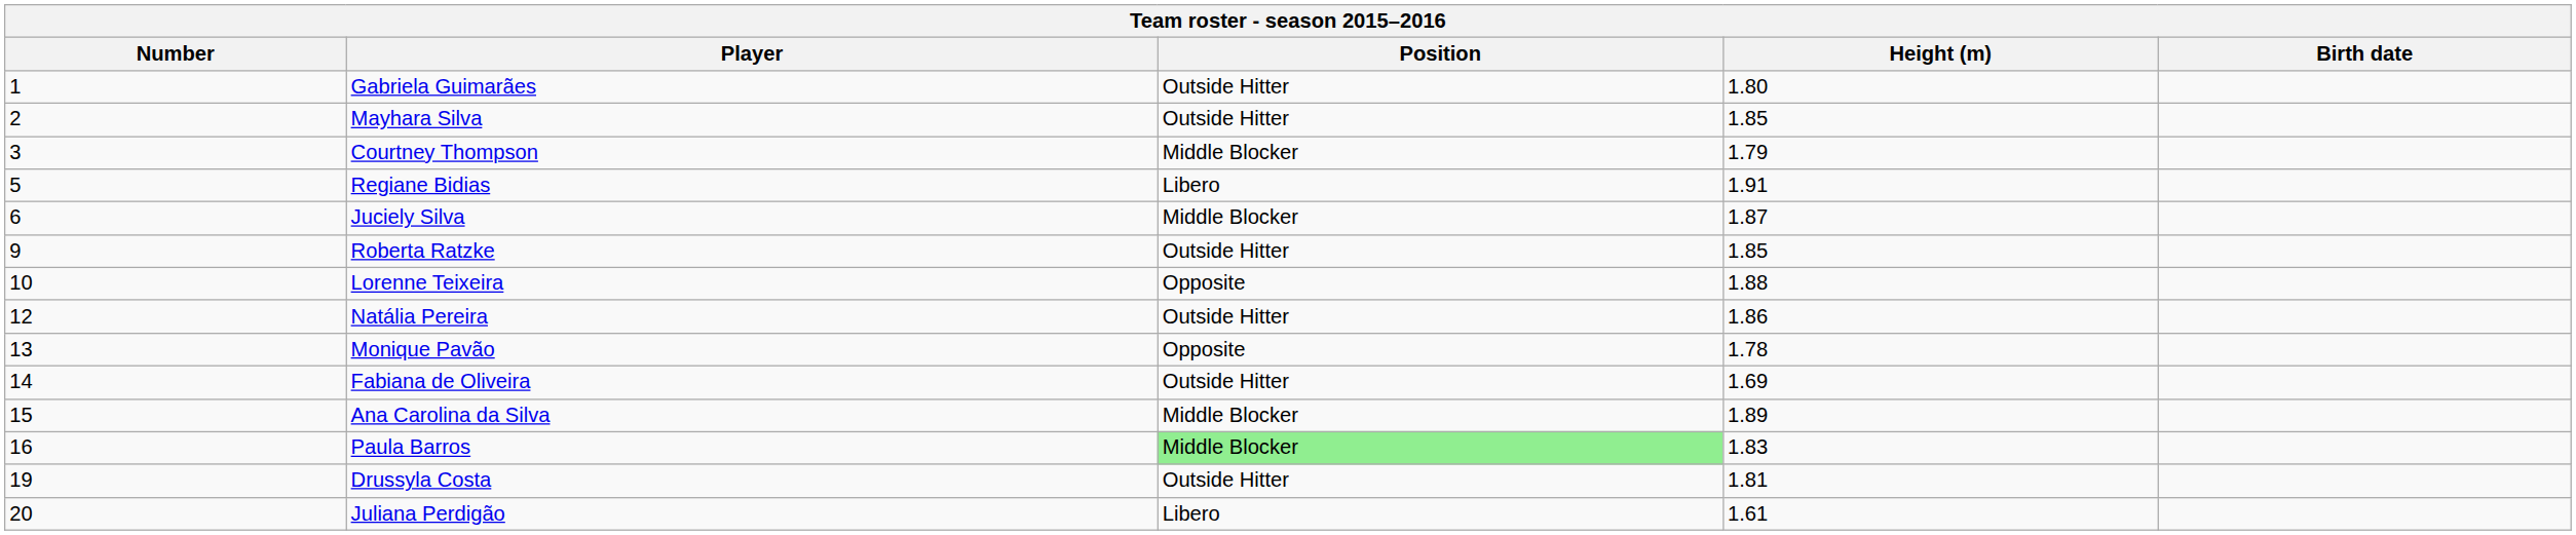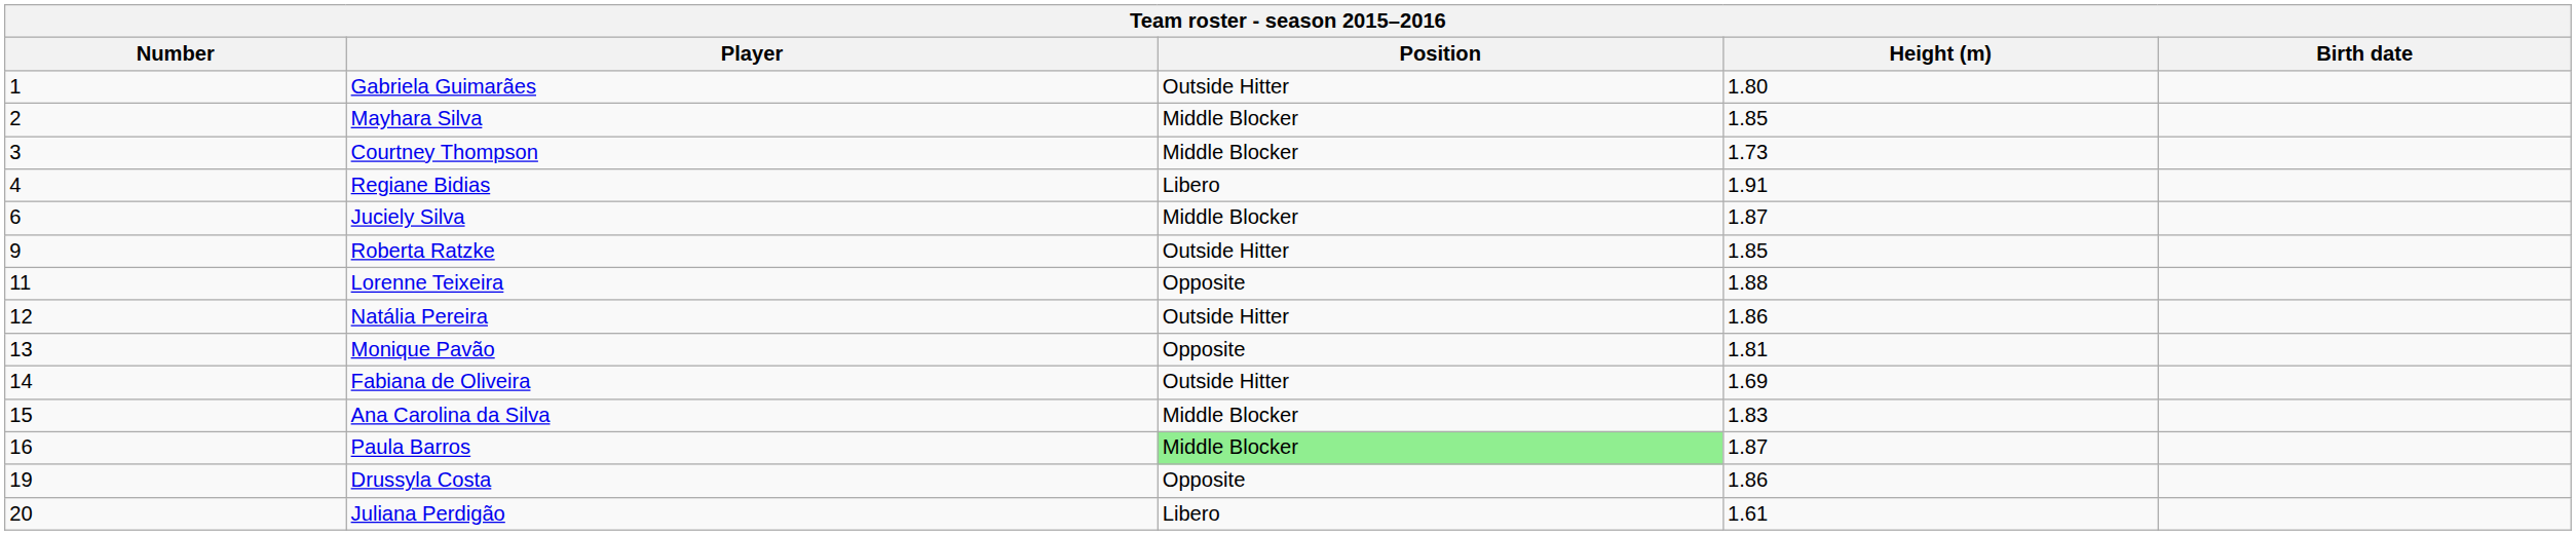Mayhara Silva | Position: Outside Hitter -> Middle Blocker
Courtney Thompson | Height (m): 1.79 -> 1.73
Regiane Bidias | Number: 5 -> 4
Lorenne Teixeira | Number: 10 -> 11
Monique Pavão | Height (m): 1.78 -> 1.81
Ana Carolina da Silva | Height (m): 1.89 -> 1.83
Paula Barros | Height (m): 1.83 -> 1.87
Drussyla Costa | Position: Outside Hitter -> Opposite
Drussyla Costa | Height (m): 1.81 -> 1.86
